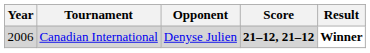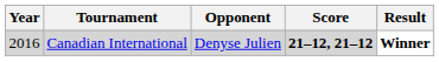Canadian International | Year: 2006 -> 2016
